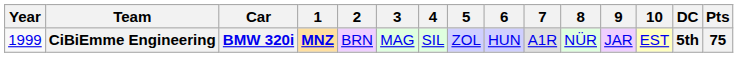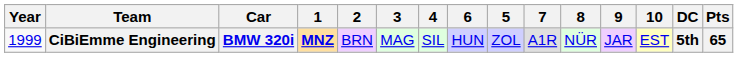columns swapped: 5 <-> 6
CiBiEmme Engineering | Pts: 75 -> 65
